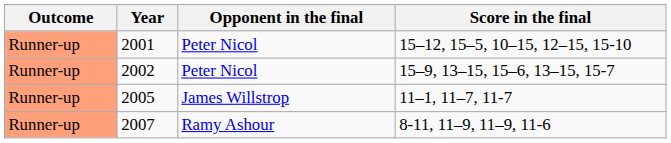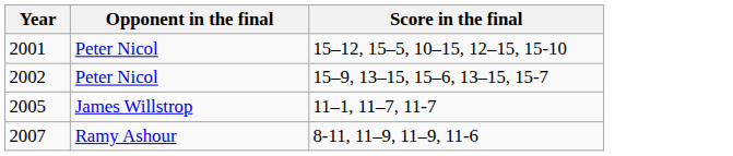- column: Outcome | Runner-up | Runner-up | Runner-up | Runner-up
